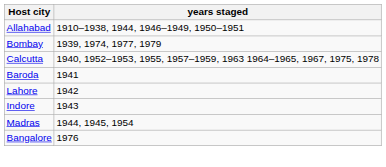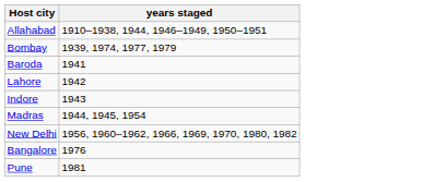- row: Calcutta | 1940, 1952–1953, 1955, 1957–1959, 1963 1964–1965, 1967, 1975, 1978
+ row: New Delhi | 1956, 1960–1962, 1966, 1969, 1970, 1980, 1982
+ row: Pune | 1981
